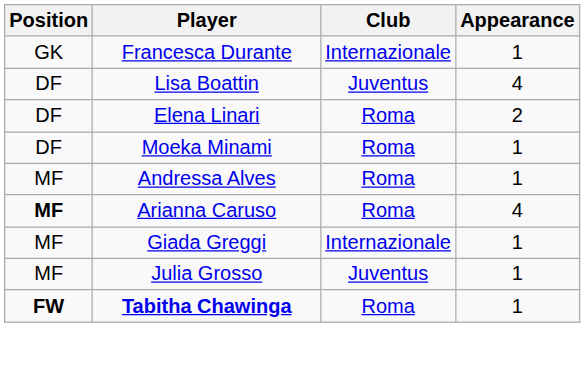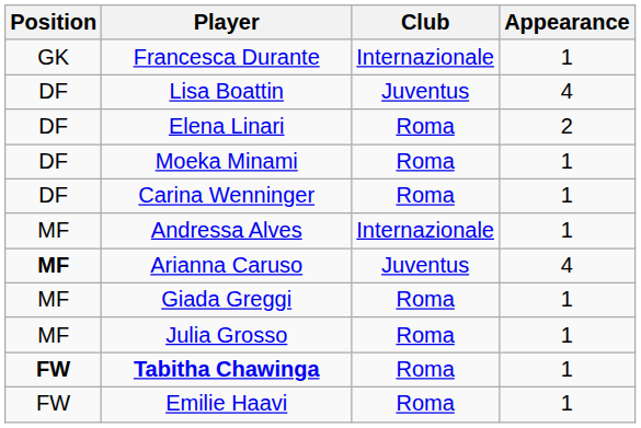+ row: DF | Carina Wenninger | Roma | 1
Andressa Alves | Club: Roma -> Internazionale
Arianna Caruso | Club: Roma -> Juventus
Giada Greggi | Club: Internazionale -> Roma
Julia Grosso | Club: Juventus -> Roma
+ row: FW | Emilie Haavi | Roma | 1
